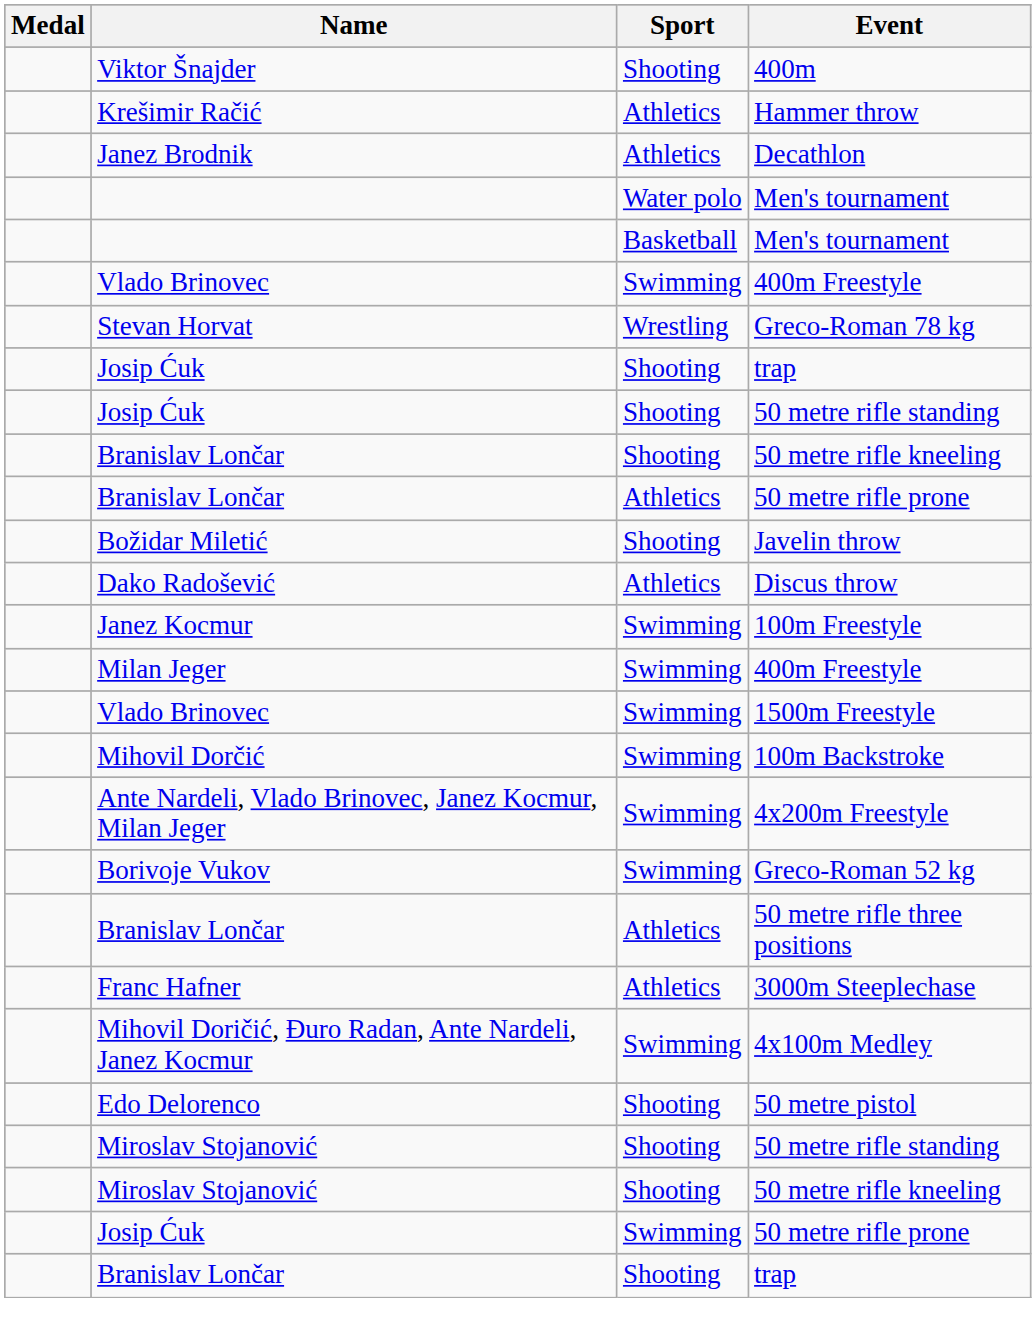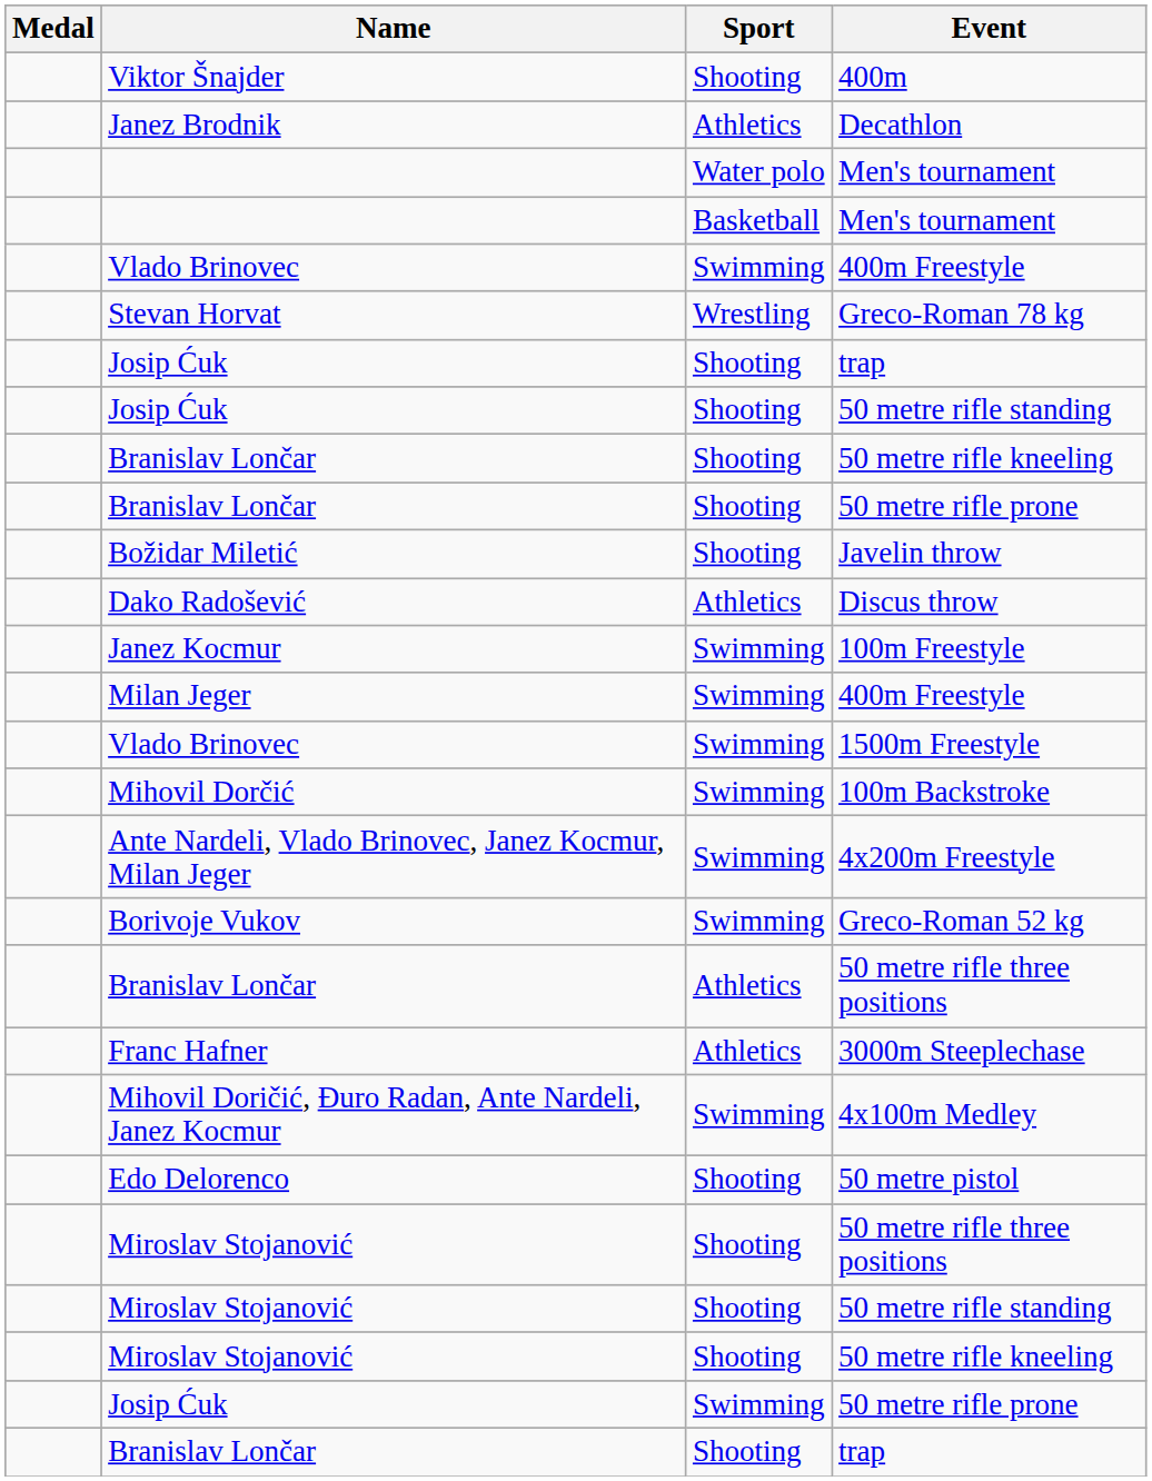- row: Krešimir Račić | Athletics | Hammer throw
Branislav Lončar / 50 metre rifle prone | Sport: Athletics -> Shooting
+ row: Miroslav Stojanović | Shooting | 50 metre rifle three positions
